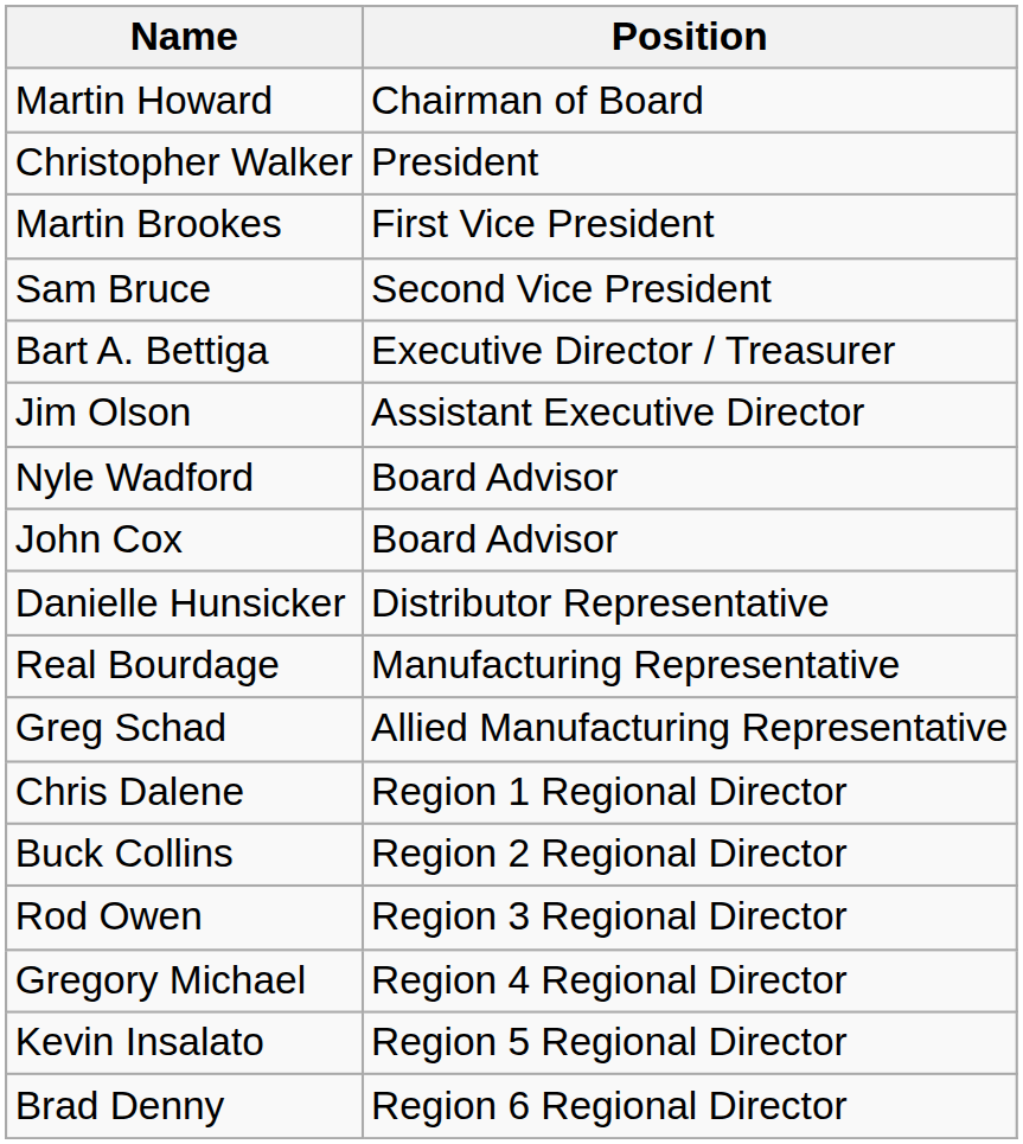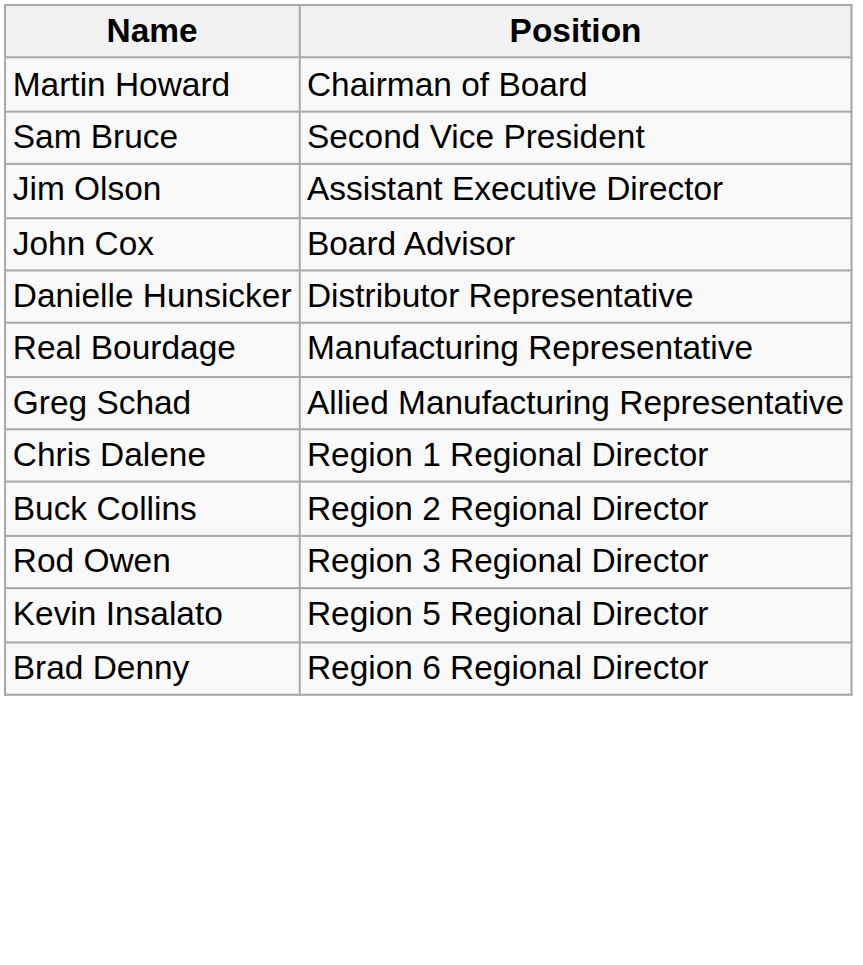- row: Christopher Walker | President
- row: Martin Brookes | First Vice President
- row: Bart A. Bettiga | Executive Director / Treasurer
- row: Nyle Wadford | Board Advisor
- row: Gregory Michael | Region 4 Regional Director
